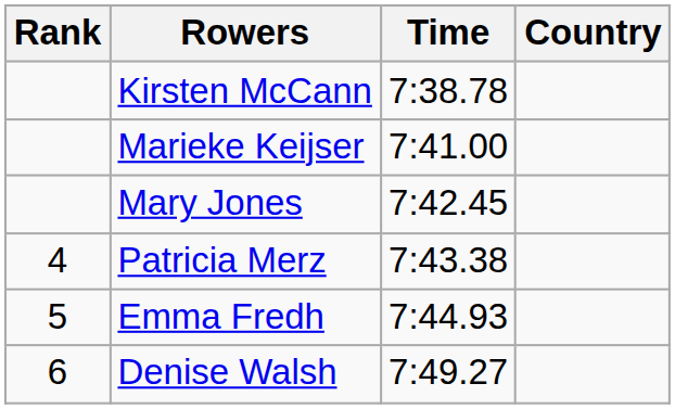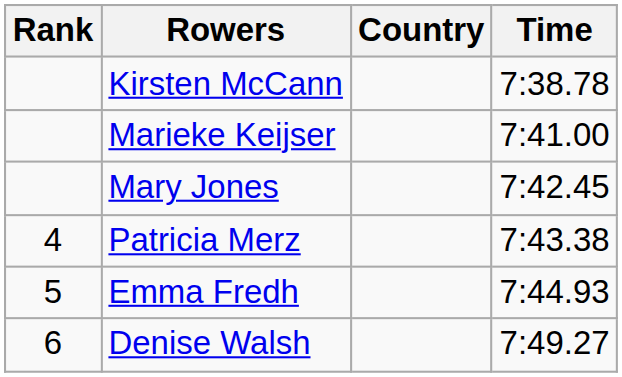columns swapped: Country <-> Time
